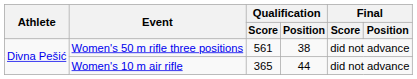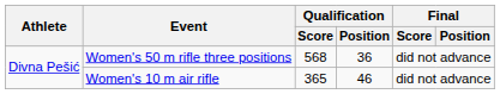Women's 50 m rifle three positions | Qualification / Score: 561 -> 568
Women's 50 m rifle three positions | Qualification / Position: 38 -> 36
Women's 10 m air rifle | Qualification / Position: 44 -> 46
